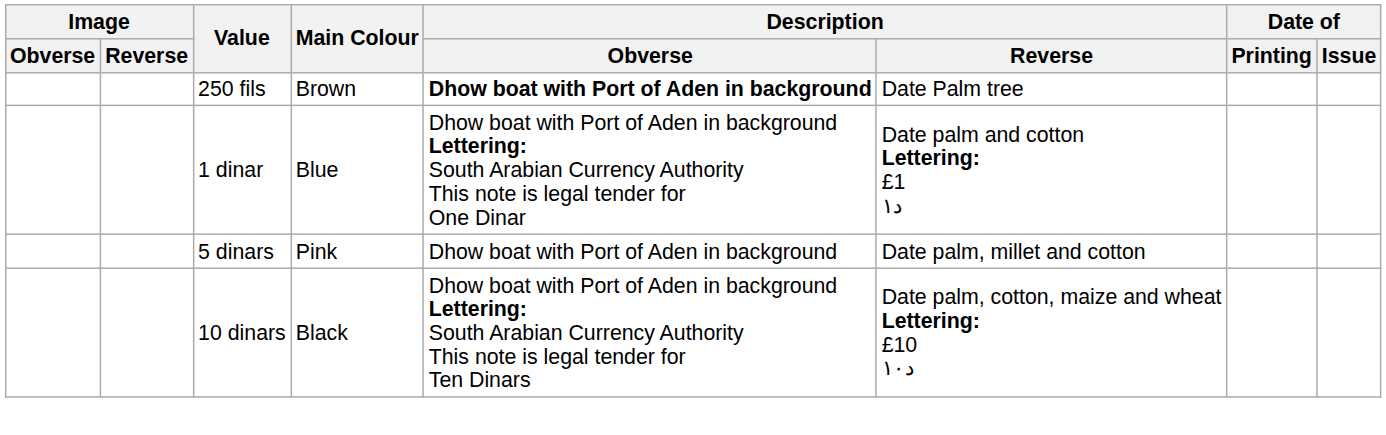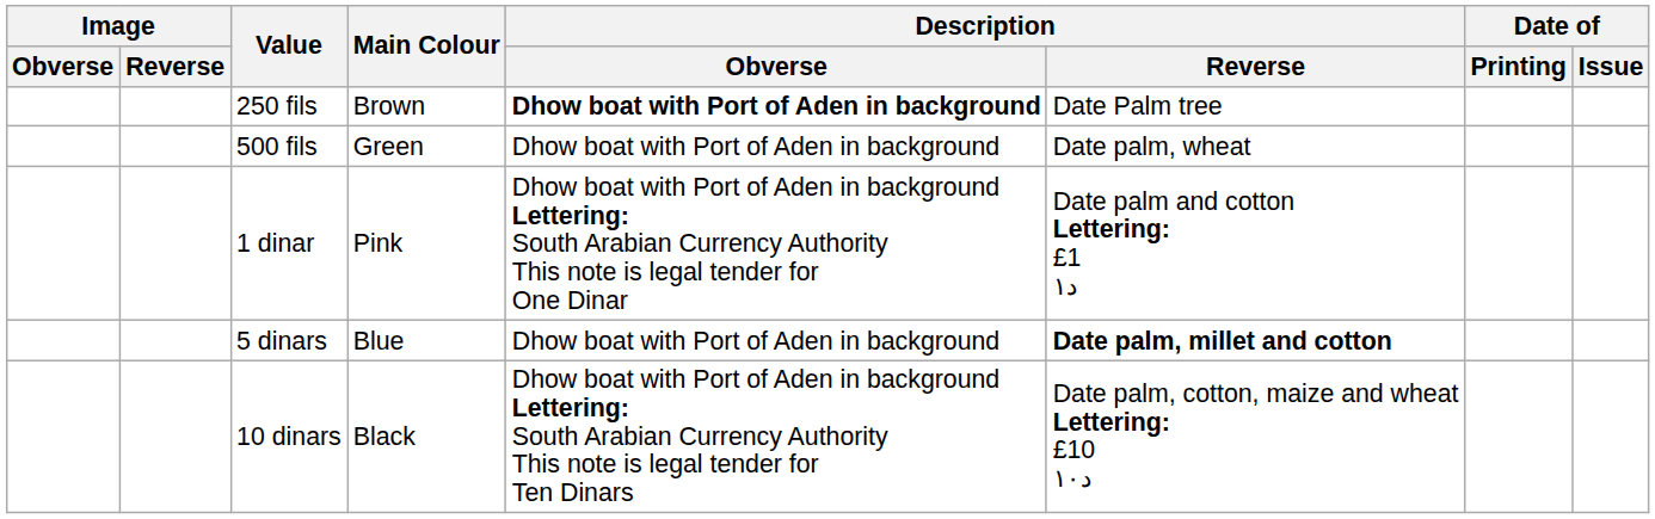+ row: 500 fils | Green | Dhow boat with Port of Aden in background | Date palm, wheat
1 dinar | Main Colour: Blue -> Pink
5 dinars | Main Colour: Pink -> Blue
5 dinars | Description / Reverse: normal -> bold
